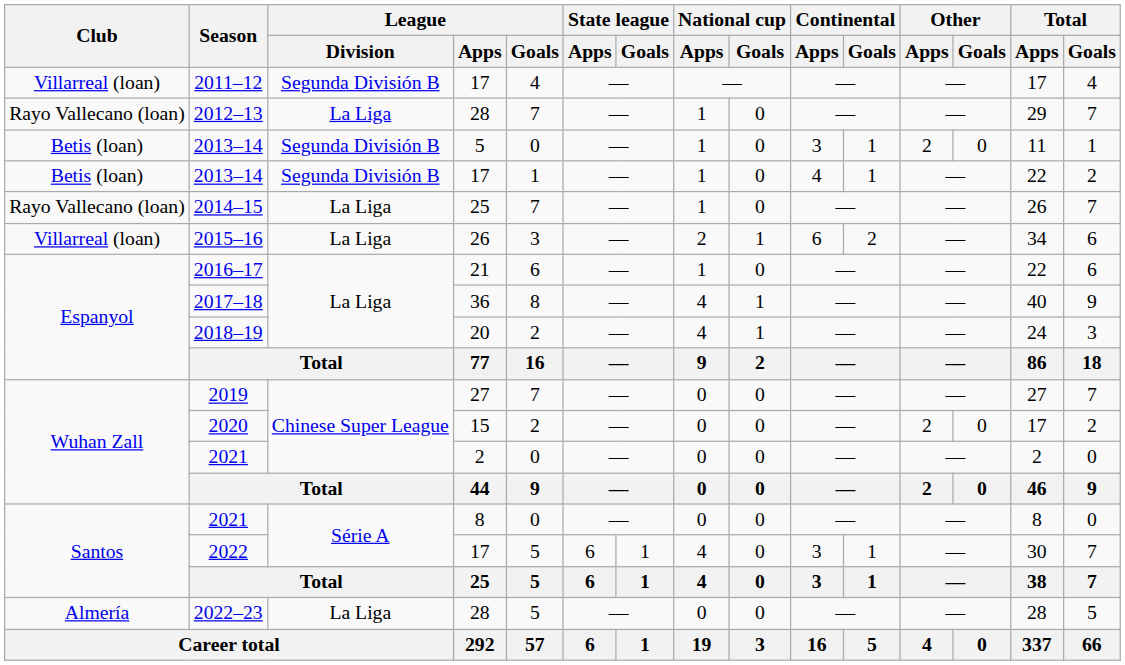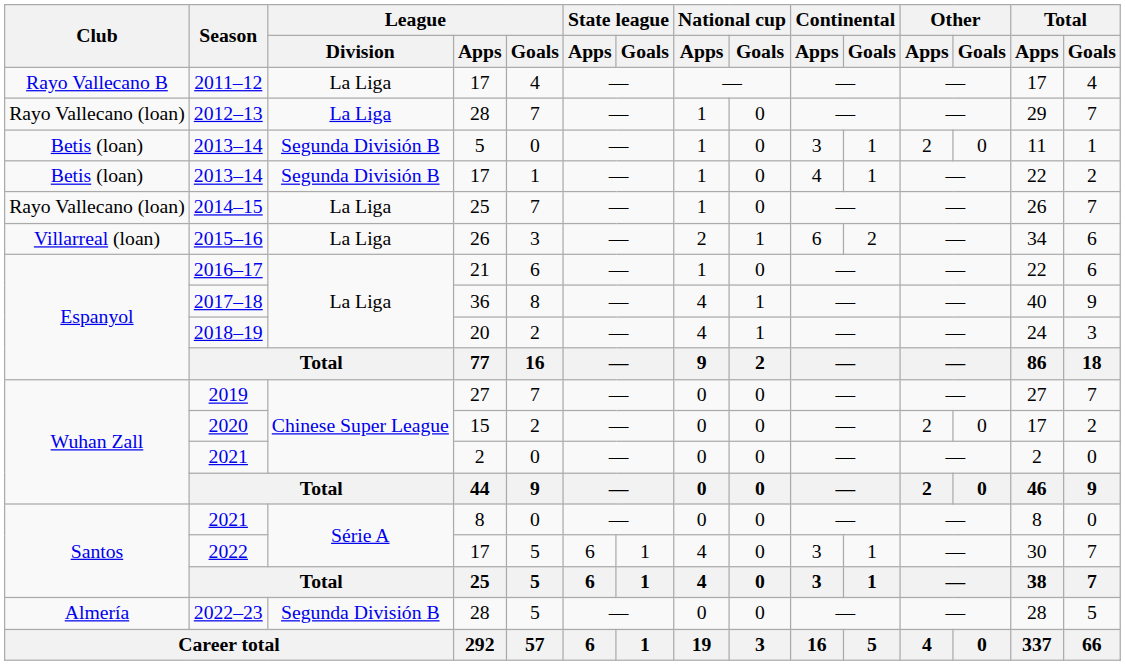2011–12 | Club: Villarreal (loan) -> Rayo Vallecano B
2011–12 | League / Division: Segunda División B -> La Liga
2022–23 | League / Division: La Liga -> Segunda División B
